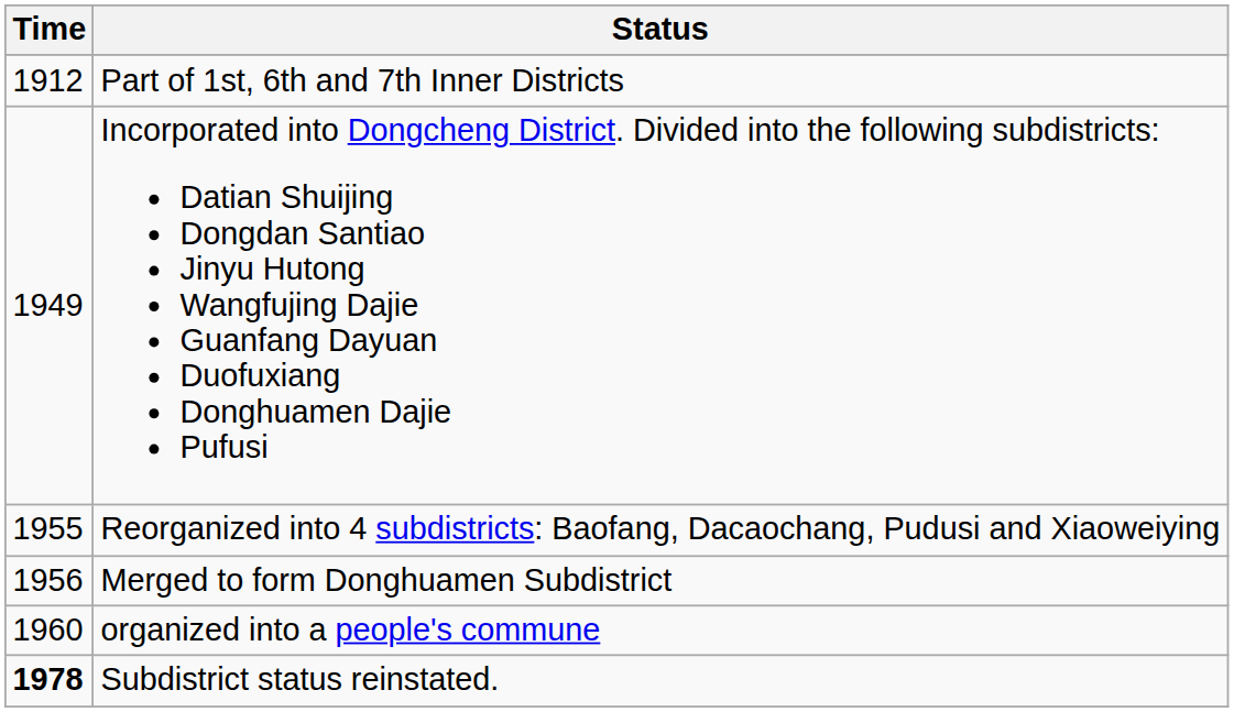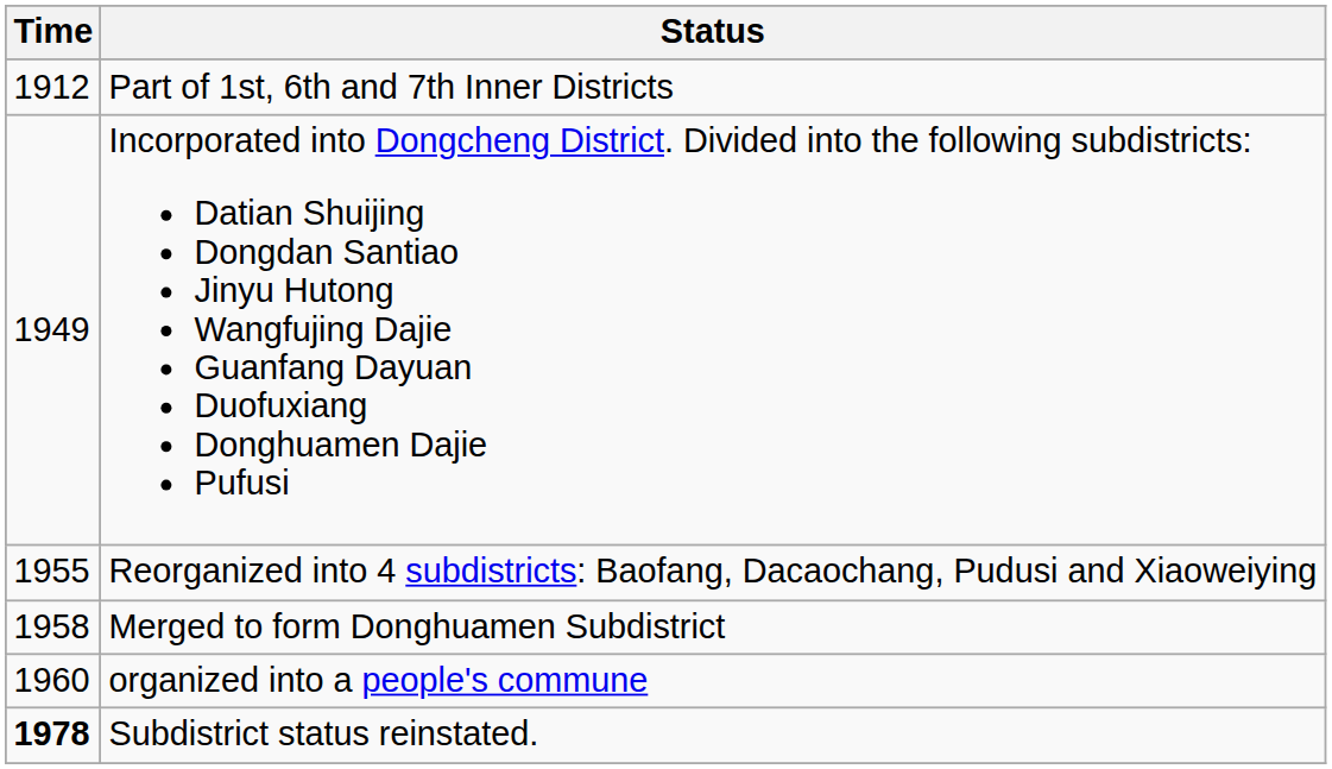Merged to form Donghuamen Subdistrict | Time: 1956 -> 1958
